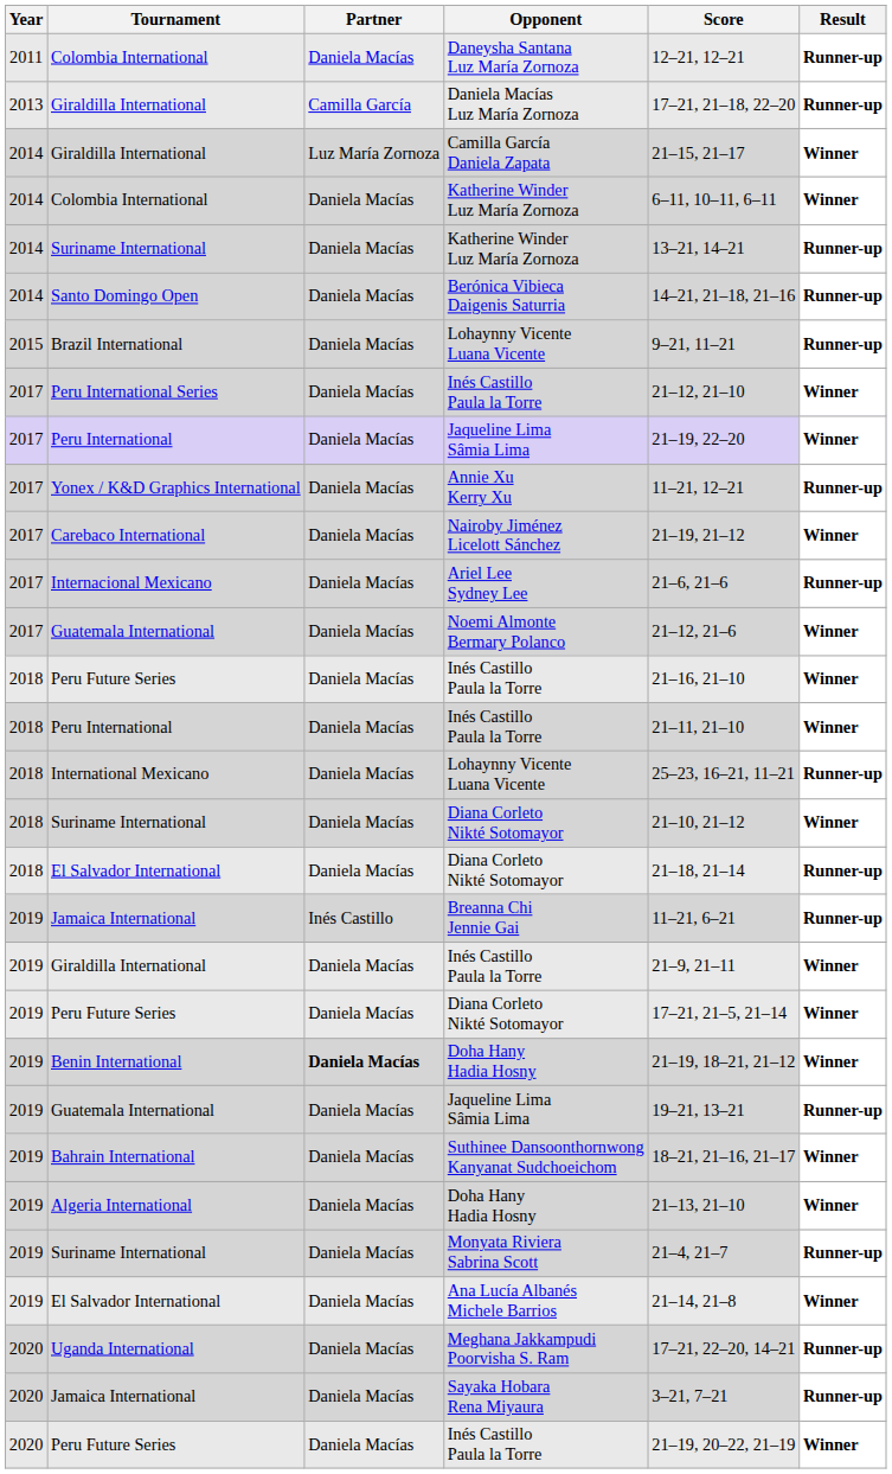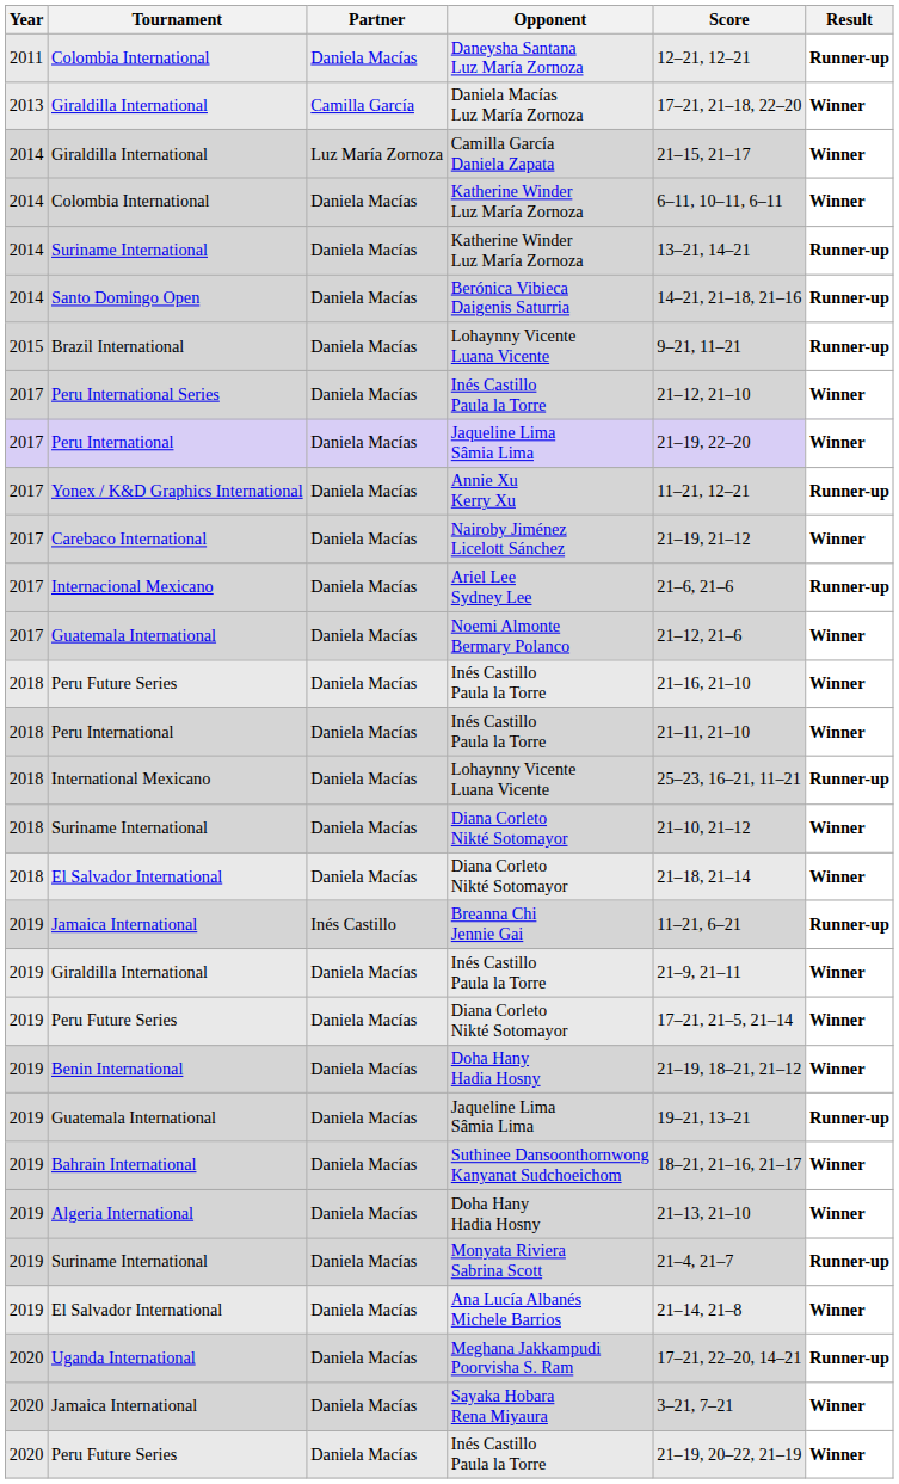Daniela Macías Luz María Zornoza | Result: Runner-up -> Winner
El Salvador International / Diana Corleto Nikté Sotomayor | Result: Runner-up -> Winner
Benin International / Doha Hany Hadia Hosny | Partner: bold -> normal
Sayaka Hobara Rena Miyaura | Result: Runner-up -> Winner
